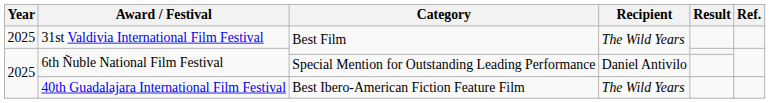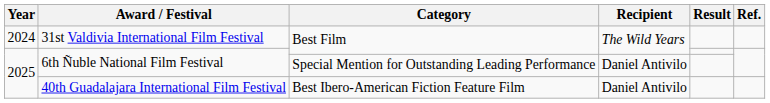31st Valdivia International Film Festival | Year: 2025 -> 2024
40th Guadalajara International Film Festival | Recipient: The Wild Years -> Daniel Antivilo
